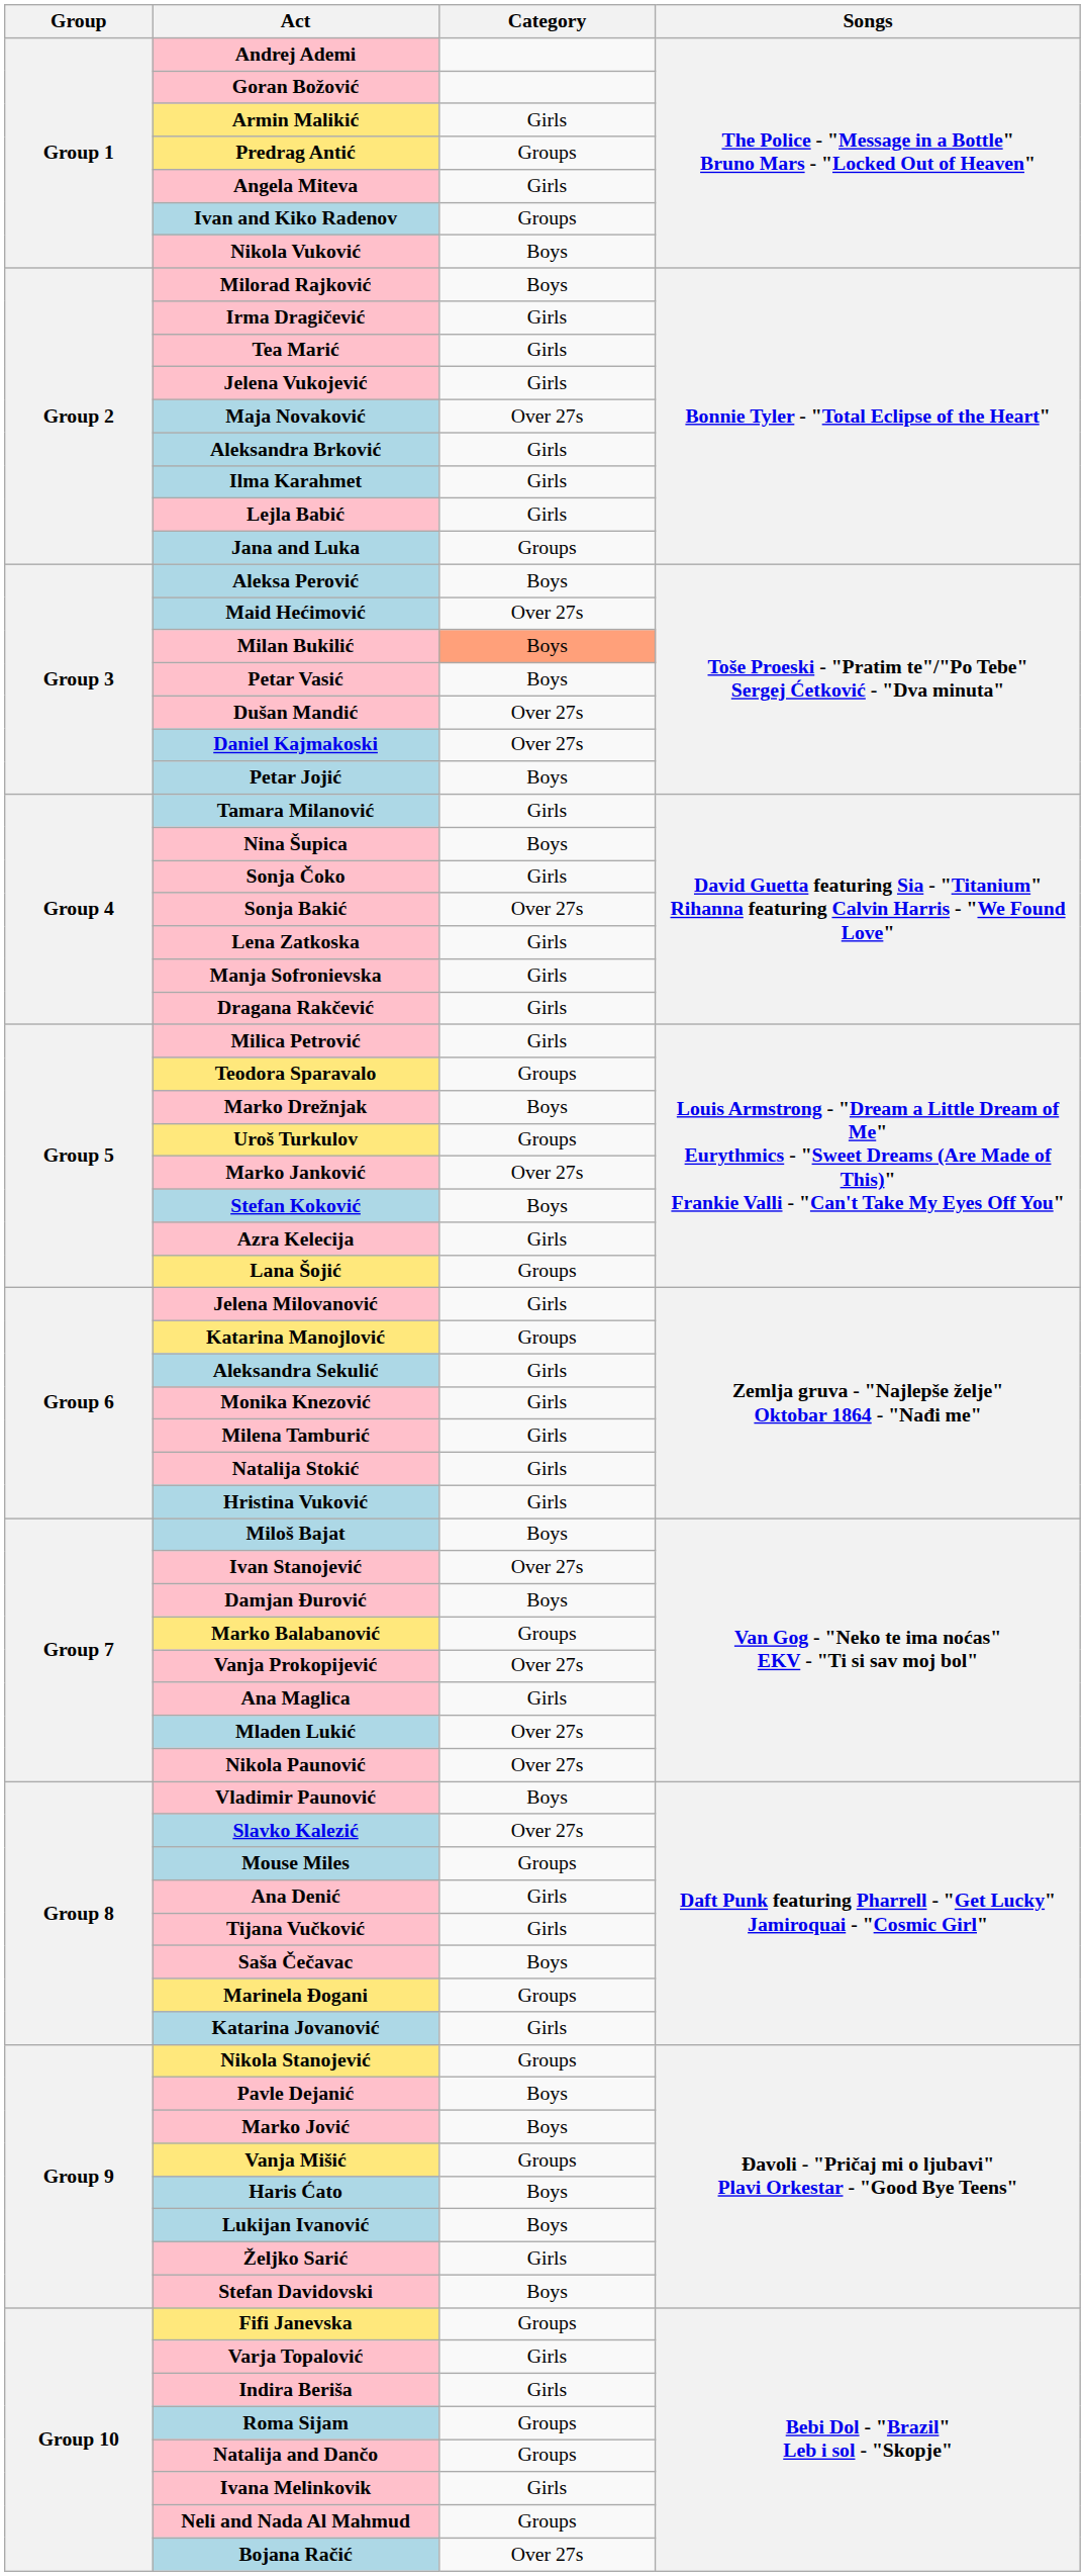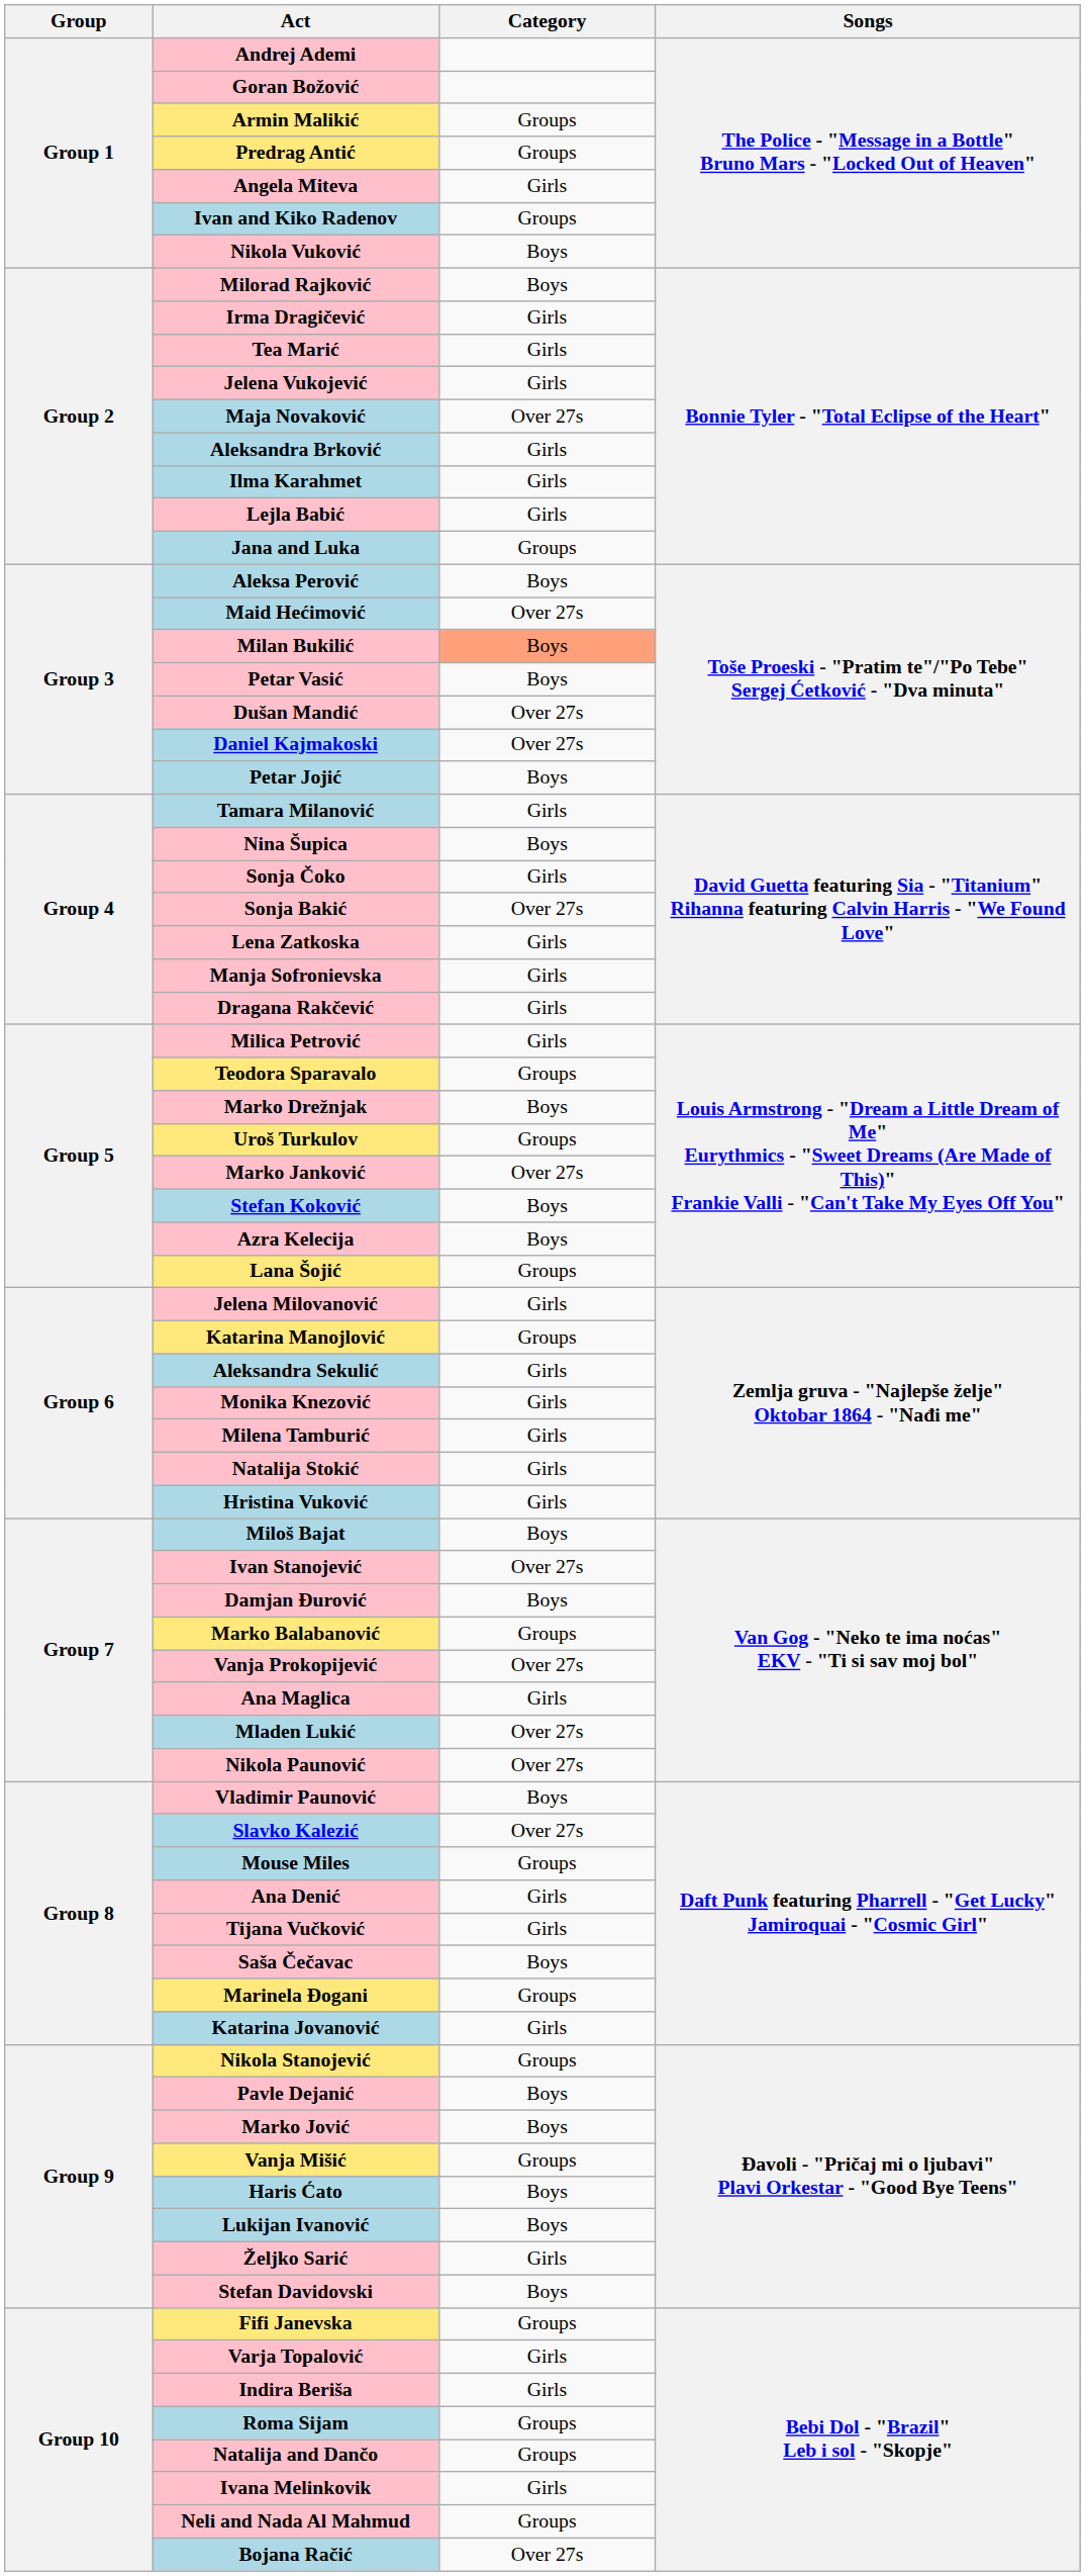Armin Malikić | Category: Girls -> Groups
Azra Kelecija | Category: Girls -> Boys
